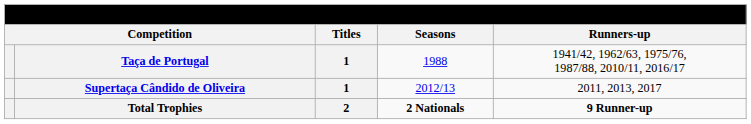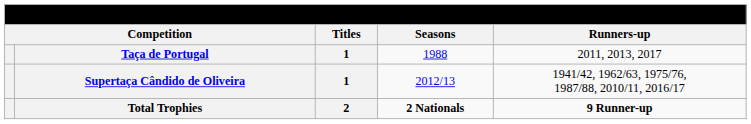Taça de Portugal | Runners-up: 1941/42, 1962/63, 1975/76, 1987/88, 2010/11, 2016/17 -> 2011, 2013, 2017
Supertaça Cândido de Oliveira | Runners-up: 2011, 2013, 2017 -> 1941/42, 1962/63, 1975/76, 1987/88, 2010/11, 2016/17
